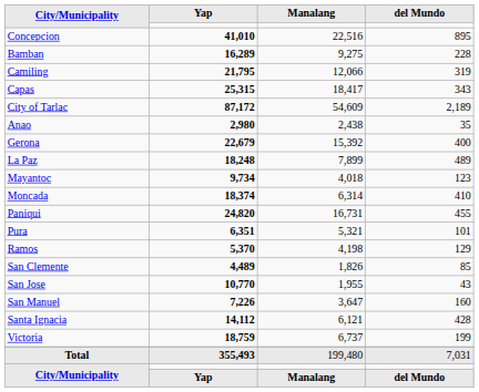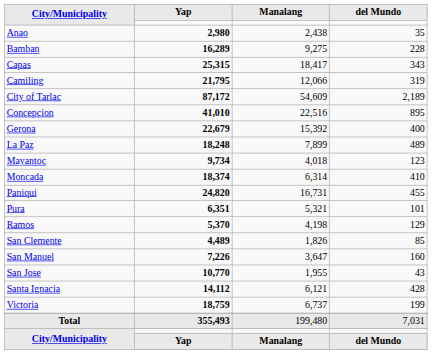rows swapped: Anao <-> Concepcion
rows swapped: Camiling <-> Capas
rows swapped: San Jose <-> San Manuel
